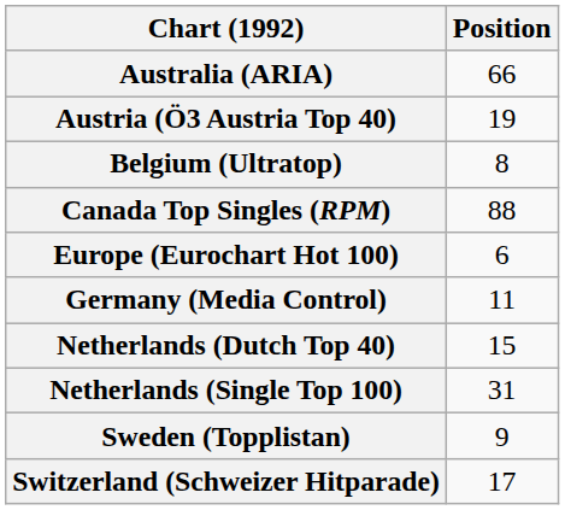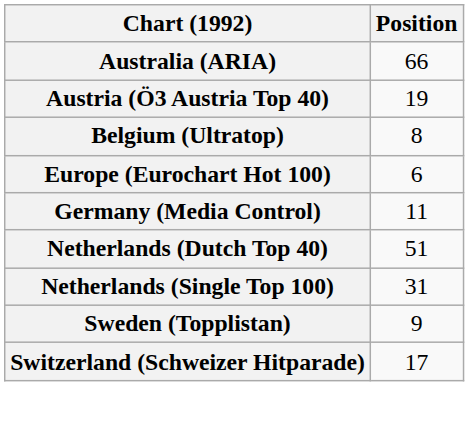- row: Canada Top Singles (RPM) | 88
Netherlands (Dutch Top 40) | Position: 15 -> 51
